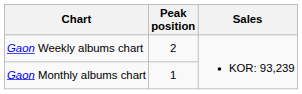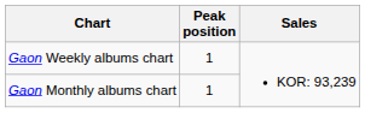Gaon Weekly albums chart | Peak position: 2 -> 1
